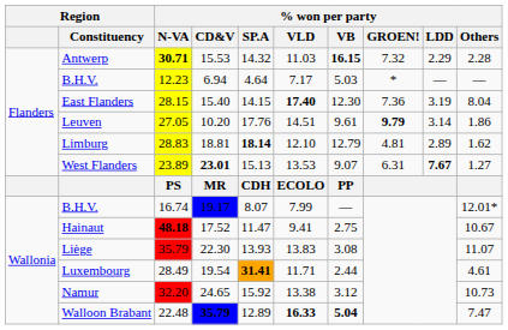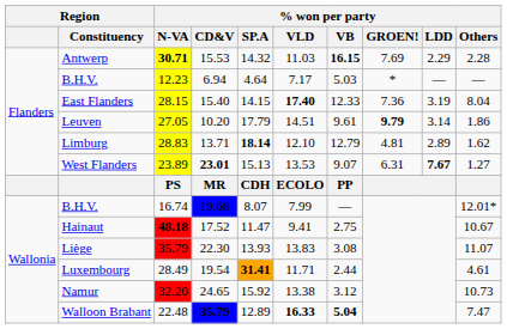Antwerp | % won per party / GROEN!: 7.32 -> 7.69
East Flanders | % won per party / VB: 12.30 -> 12.33
Leuven | % won per party / SP.A: 17.76 -> 17.79
Limburg | % won per party / CD&V: 18.81 -> 13.71
B.H.V. / 16.74 | % won per party / CD&V: 19.17 -> 19.68
